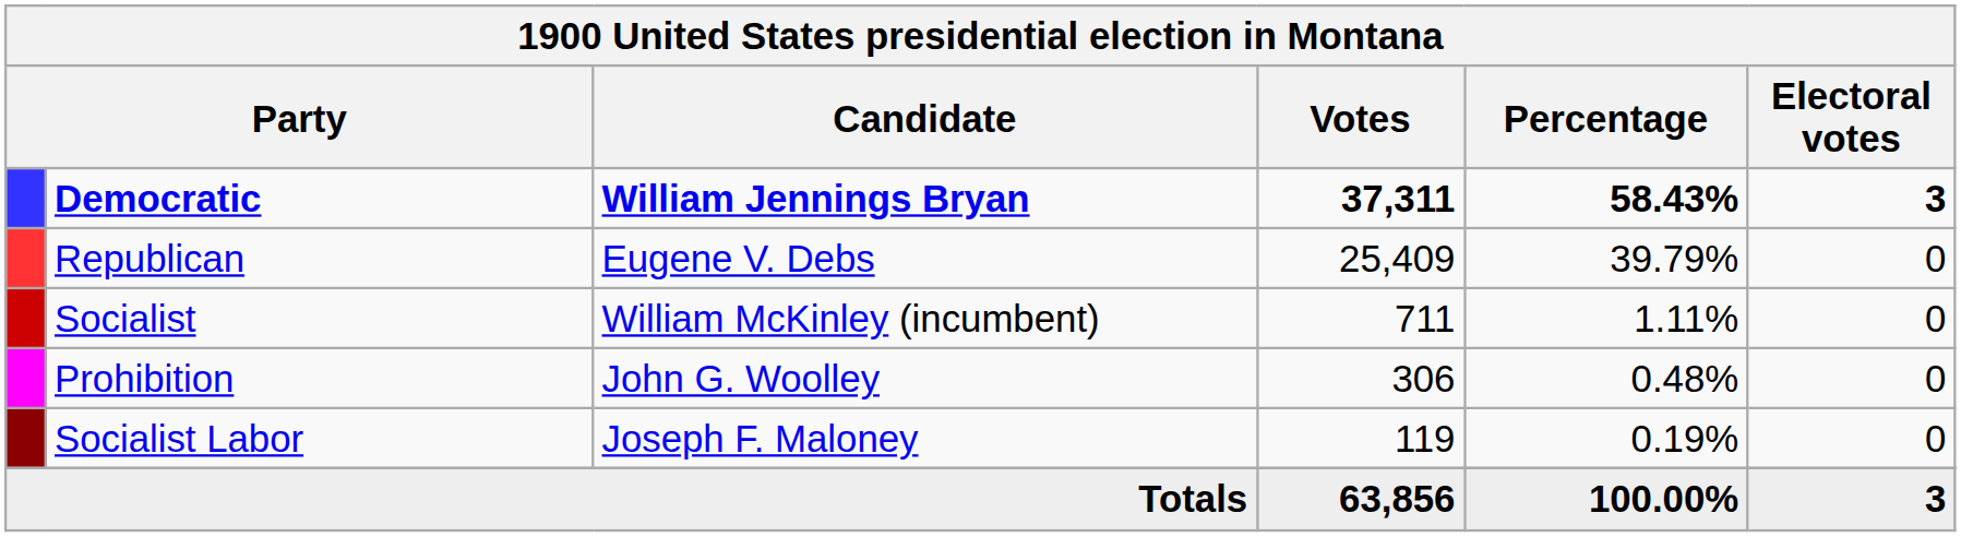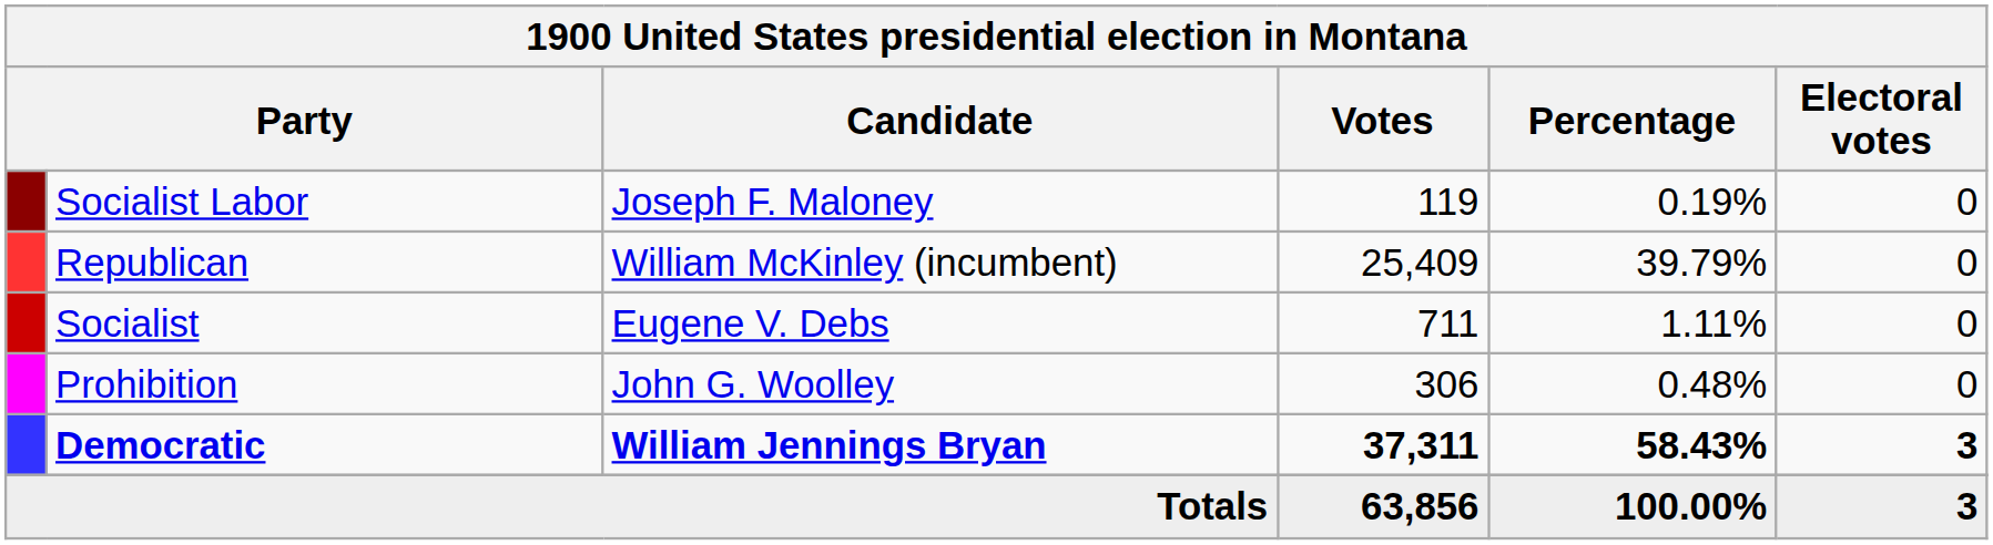rows swapped: Democratic <-> Socialist Labor
Republican | Candidate: Eugene V. Debs -> William McKinley (incumbent)
Socialist | Candidate: William McKinley (incumbent) -> Eugene V. Debs
